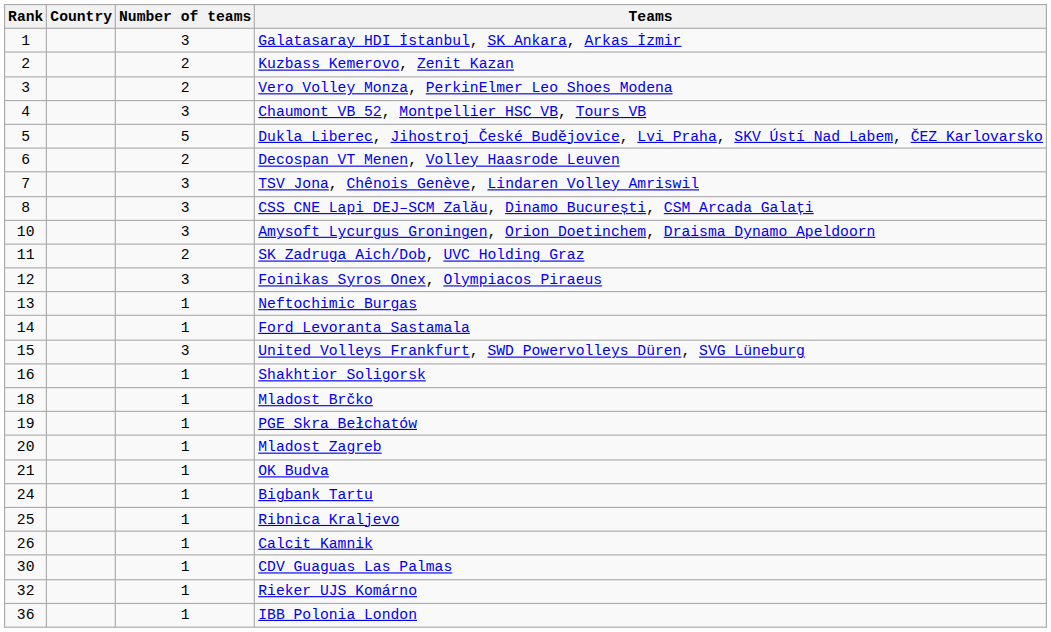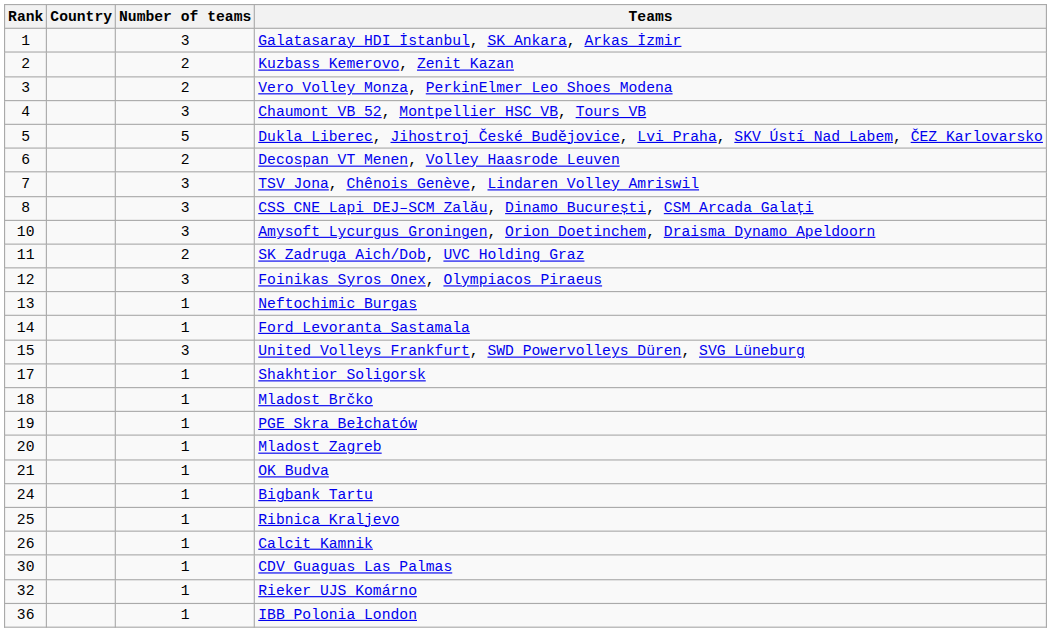Shakhtior Soligorsk | Rank: 16 -> 17
